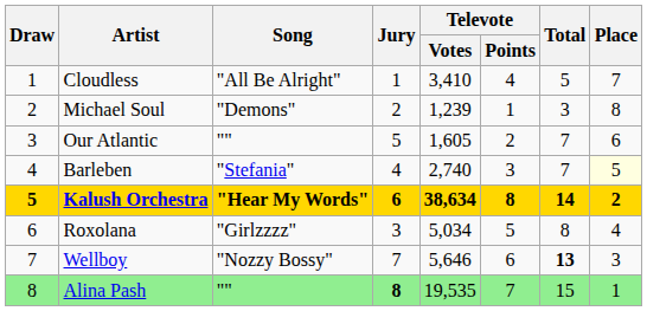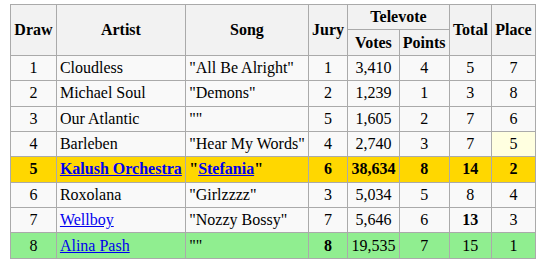Barleben | Song: "Stefania" -> "Hear My Words"
Kalush Orchestra | Song: "Hear My Words" -> "Stefania"
